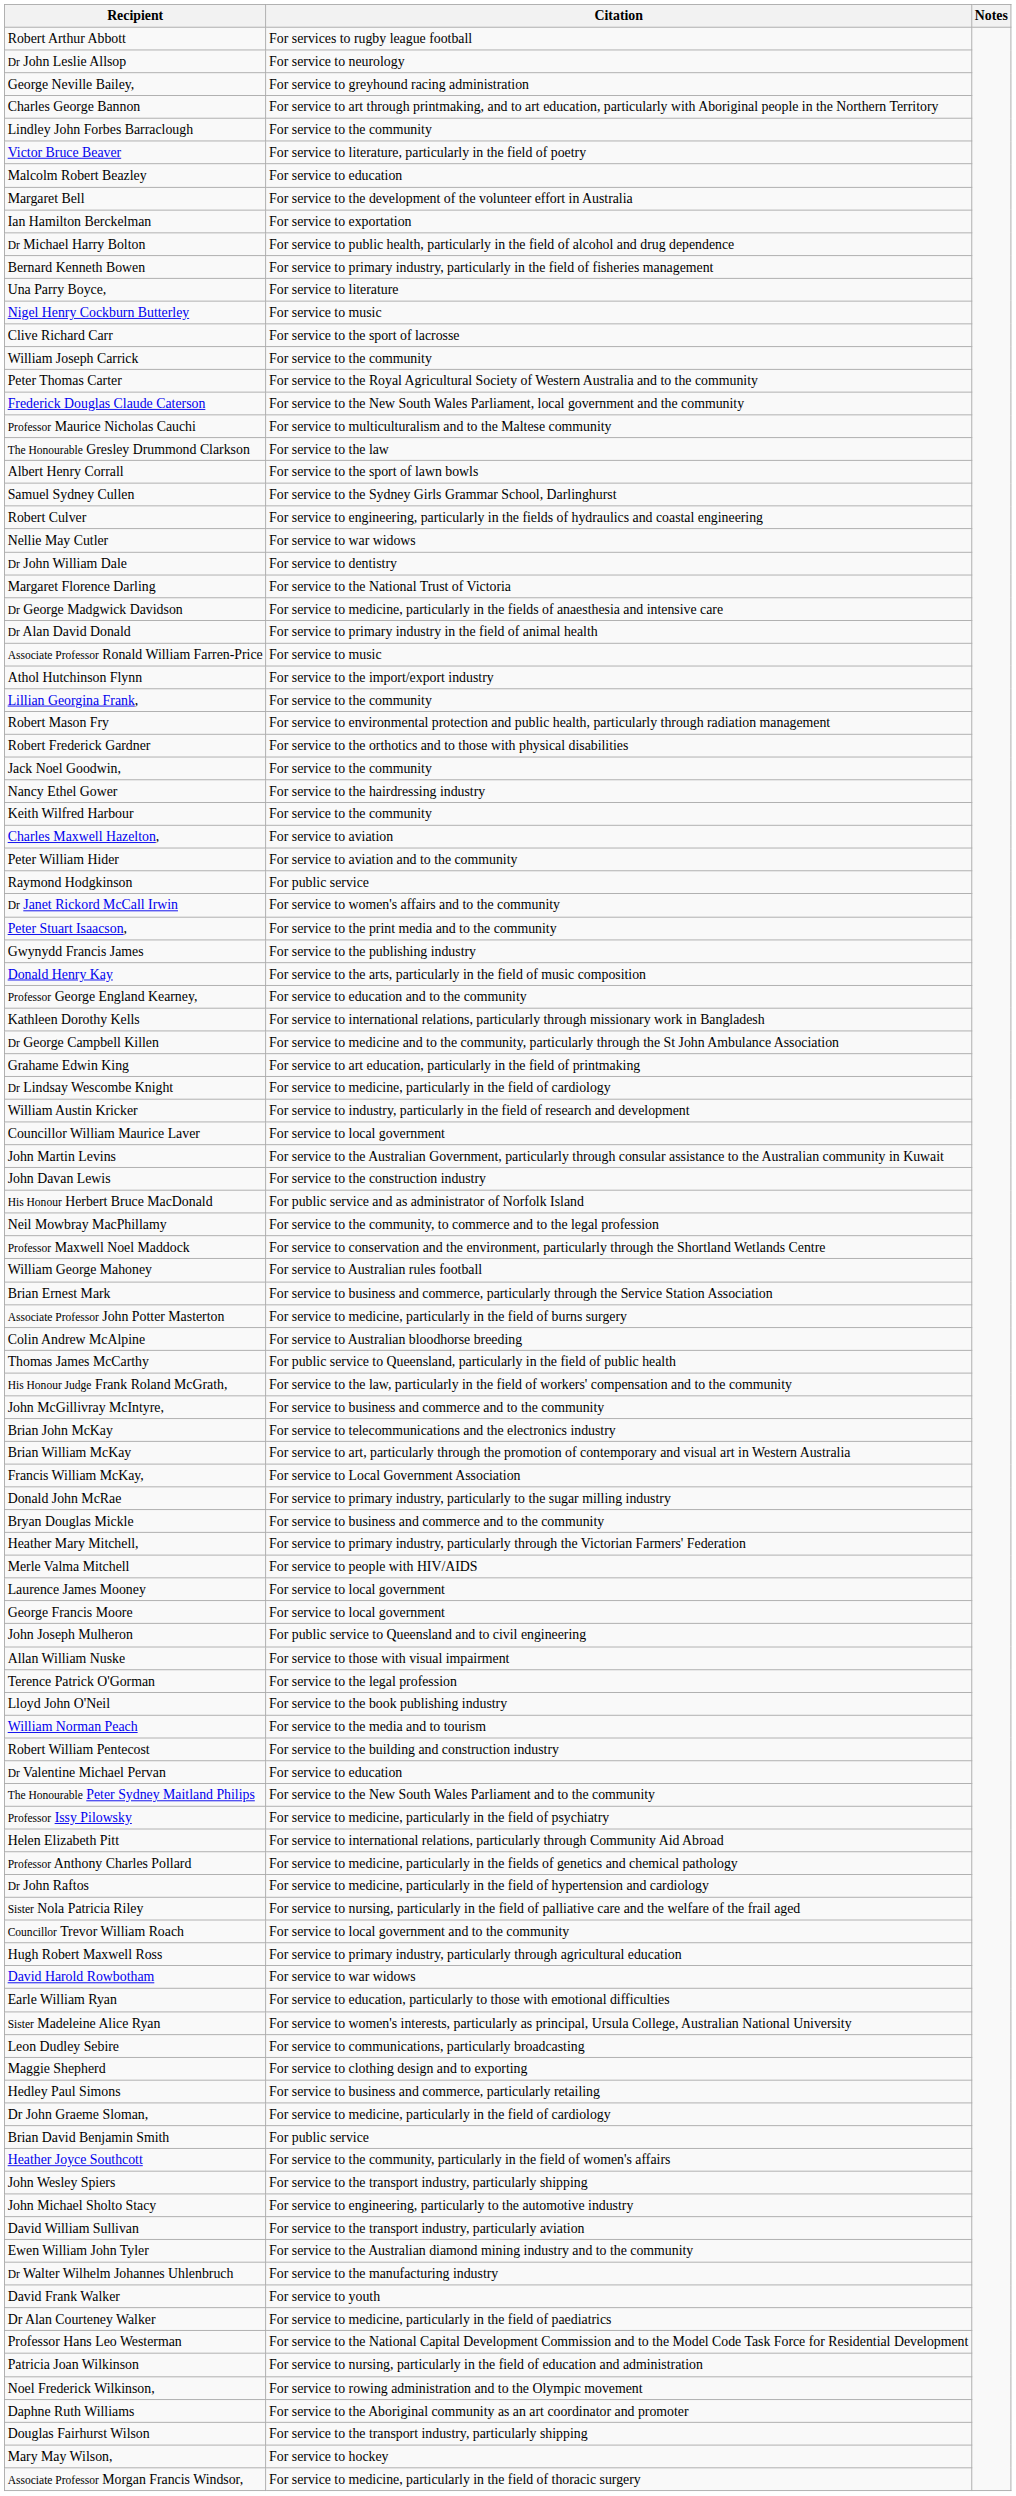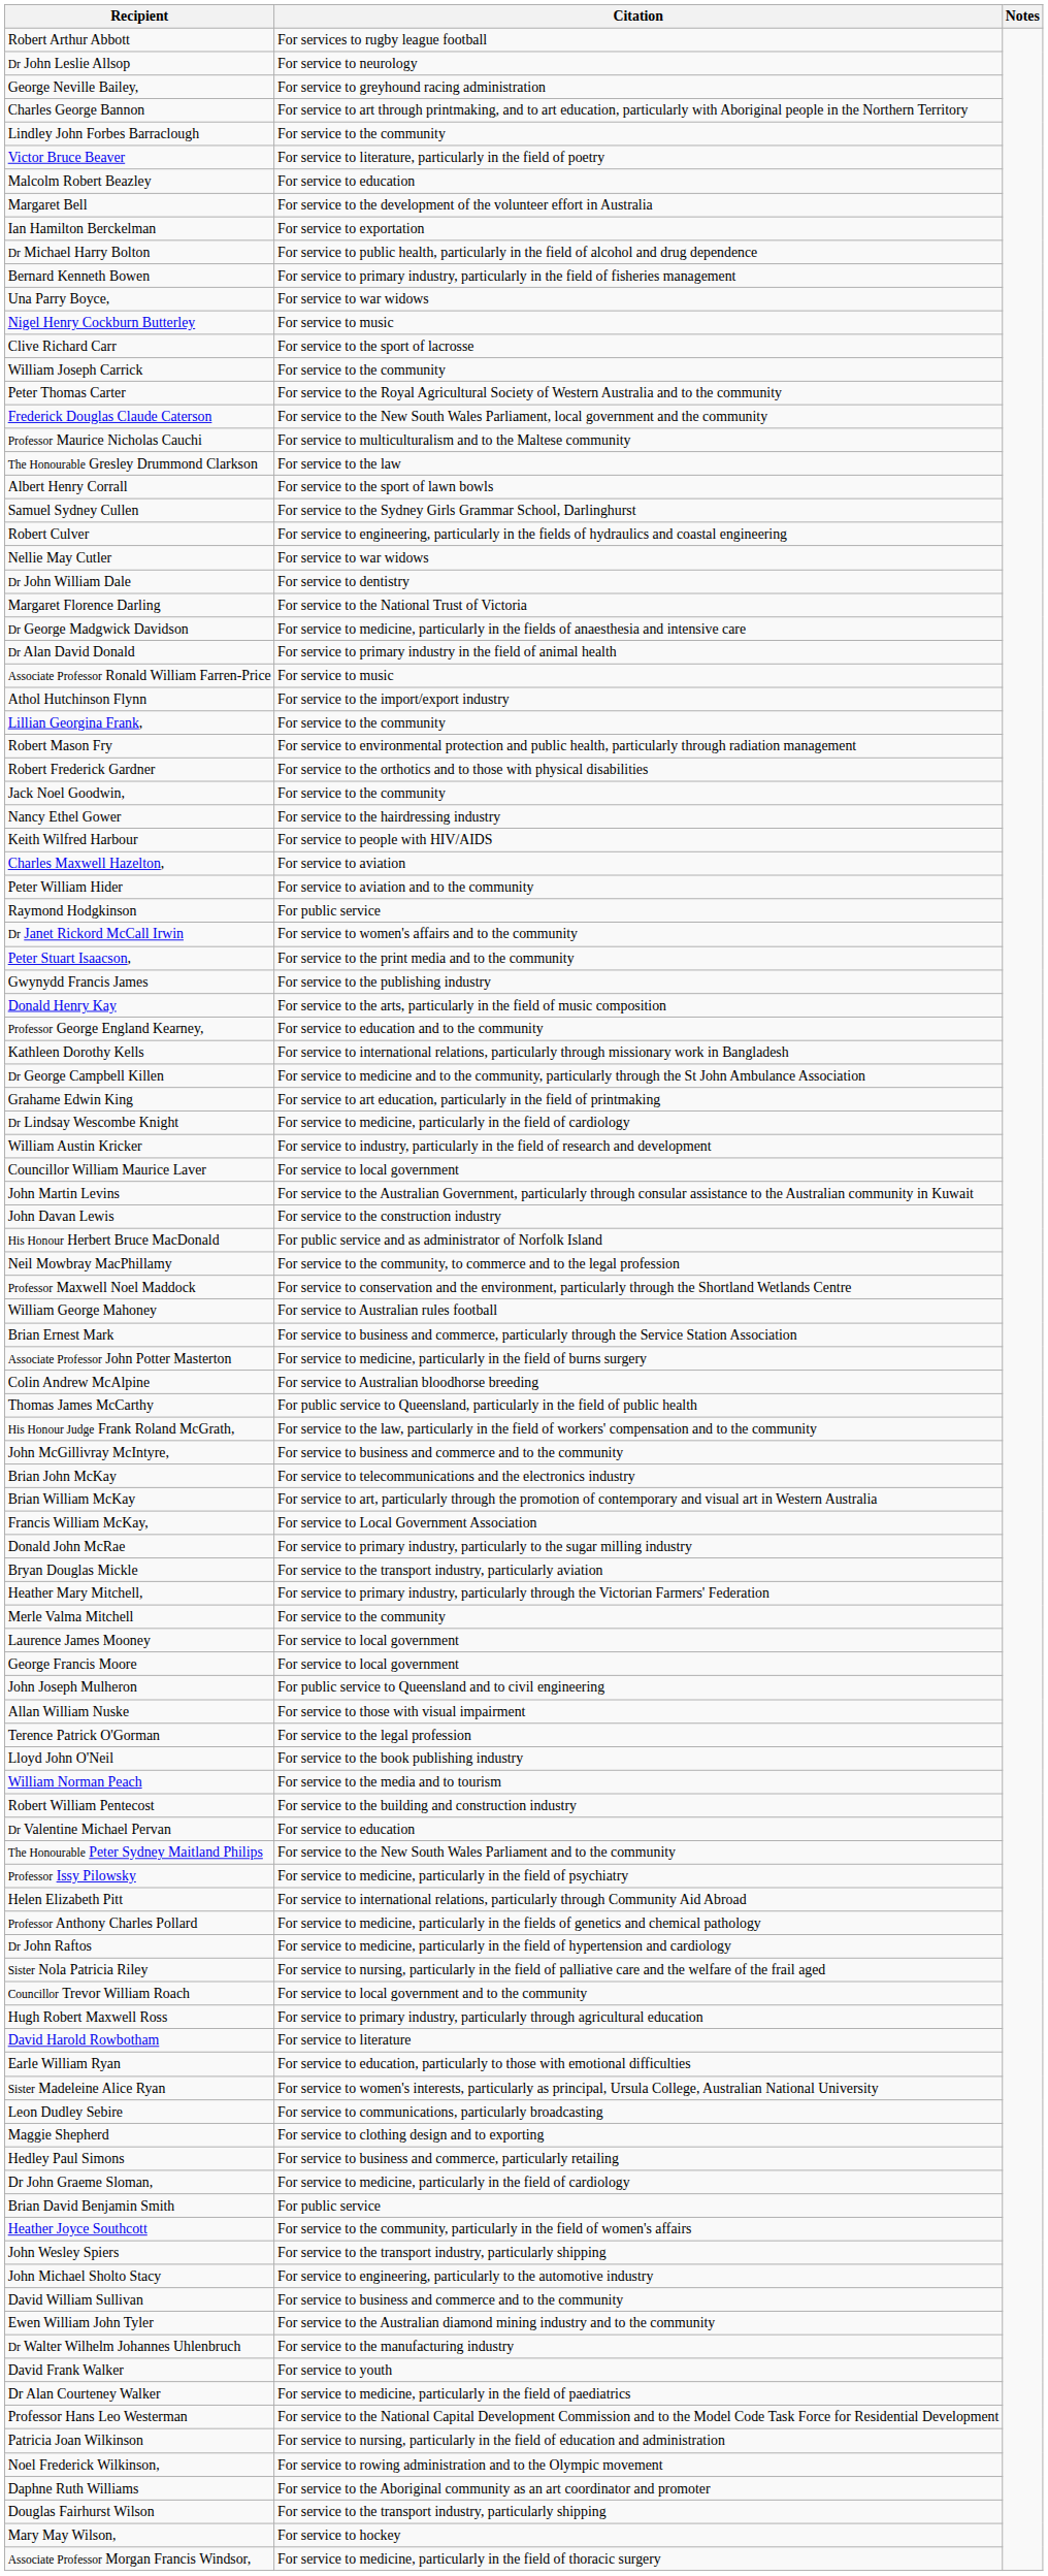Una Parry Boyce, | Citation: For service to literature -> For service to war widows
Keith Wilfred Harbour | Citation: For service to the community -> For service to people with HIV/AIDS
Bryan Douglas Mickle | Citation: For service to business and commerce and to the community -> For service to the transport industry, particularly aviation
Merle Valma Mitchell | Citation: For service to people with HIV/AIDS -> For service to the community
David Harold Rowbotham | Citation: For service to war widows -> For service to literature
David William Sullivan | Citation: For service to the transport industry, particularly aviation -> For service to business and commerce and to the community
